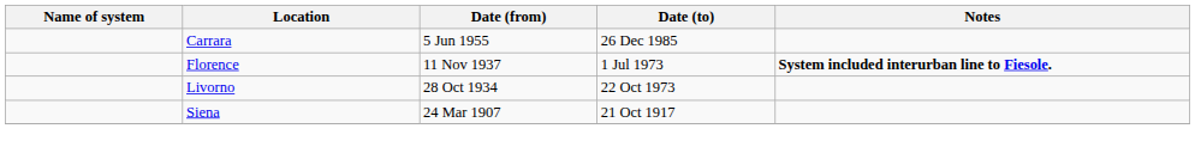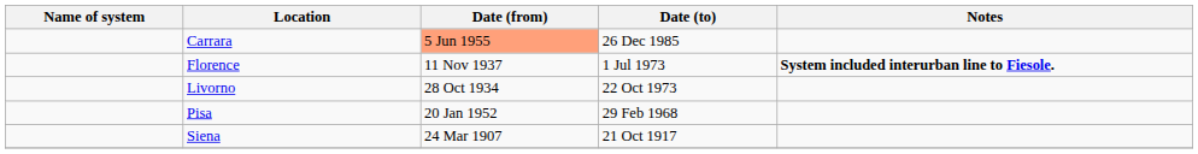Carrara | Date (from): no background -> lightsalmon background
+ row: Pisa | 20 Jan 1952 | 29 Feb 1968
